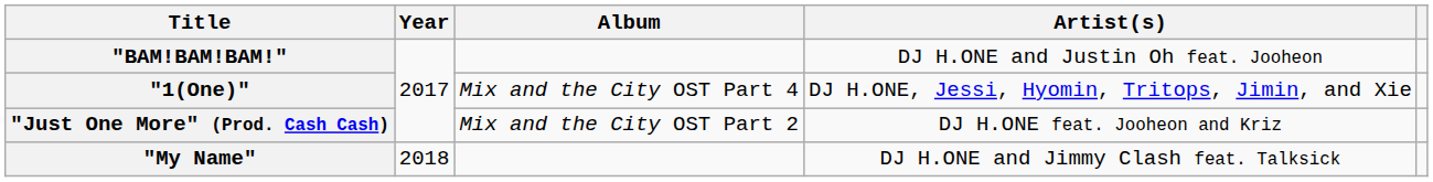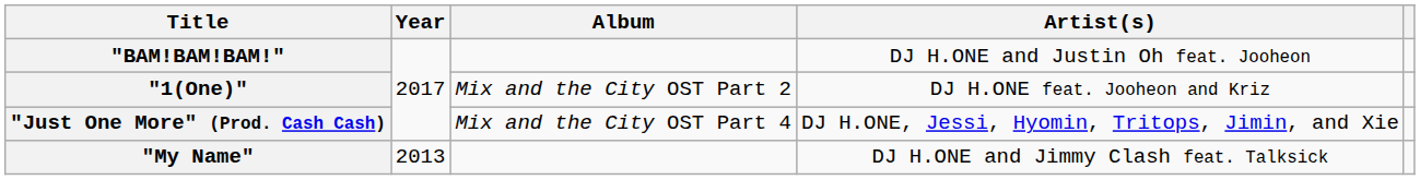"1(One)" | Album: Mix and the City OST Part 4 -> Mix and the City OST Part 2
"1(One)" | Artist(s): DJ H.ONE, Jessi, Hyomin, Tritops, Jimin, and Xie -> DJ H.ONE feat. Jooheon and Kriz
"Just One More" (Prod. Cash Cash) | Album: Mix and the City OST Part 2 -> Mix and the City OST Part 4
"Just One More" (Prod. Cash Cash) | Artist(s): DJ H.ONE feat. Jooheon and Kriz -> DJ H.ONE, Jessi, Hyomin, Tritops, Jimin, and Xie
"My Name" | Year: 2018 -> 2013
